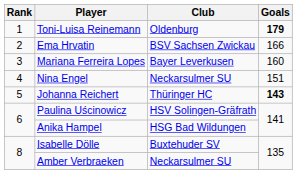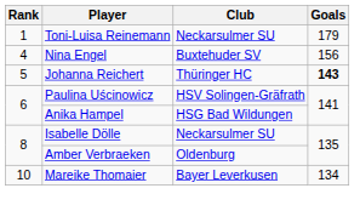Toni-Luisa Reinemann | Club: Oldenburg -> Neckarsulmer SU
Toni-Luisa Reinemann | Goals: bold -> normal
- row: 2 | Ema Hrvatin | BSV Sachsen Zwickau | 166
- row: 3 | Mariana Ferreira Lopes | Bayer Leverkusen | 160
Nina Engel | Club: Neckarsulmer SU -> Buxtehuder SV
Nina Engel | Goals: 151 -> 156
Isabelle Dölle | Club: Buxtehuder SV -> Neckarsulmer SU
Amber Verbraeken | Club: Neckarsulmer SU -> Oldenburg
+ row: 10 | Mareike Thomaier | Bayer Leverkusen | 134
